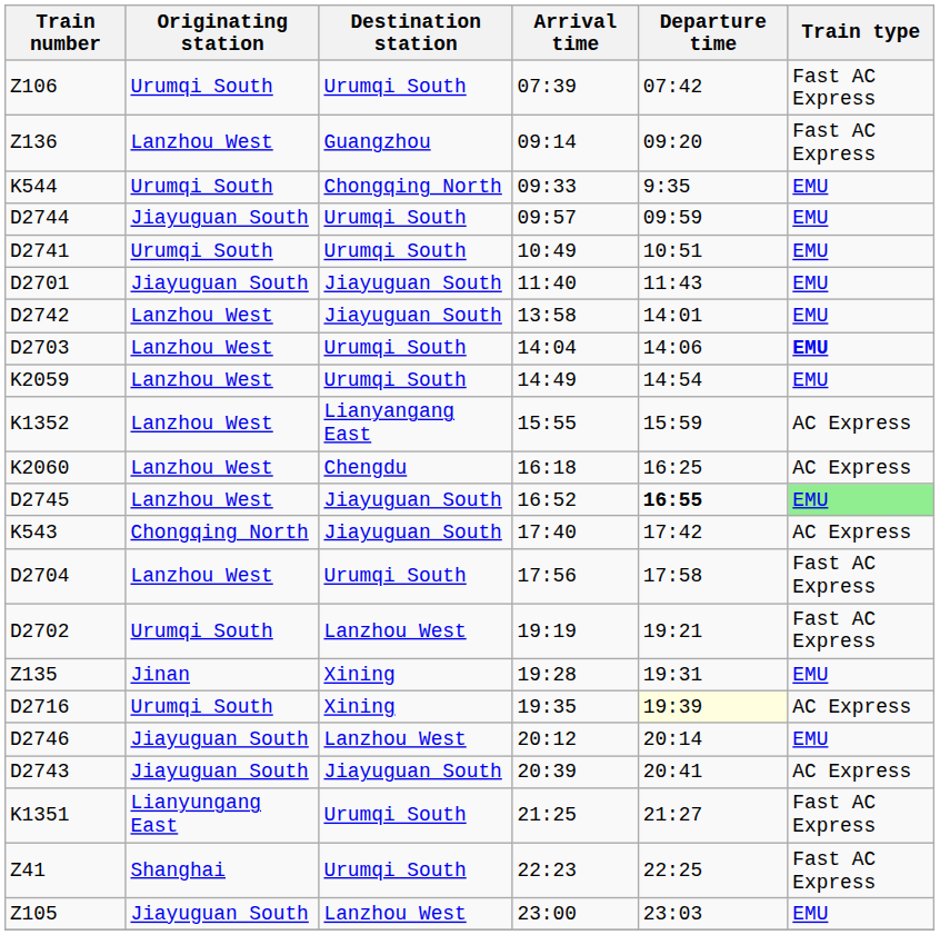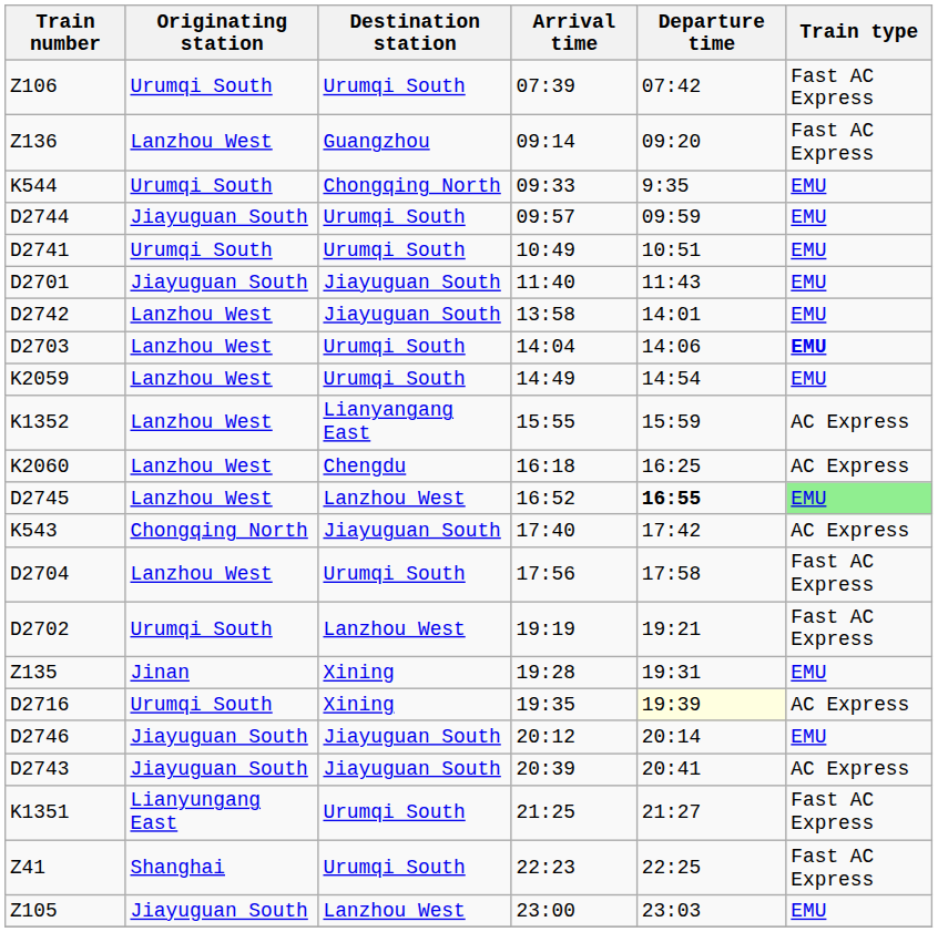D2745 | Destination station: Jiayuguan South -> Lanzhou West
D2746 | Destination station: Lanzhou West -> Jiayuguan South
